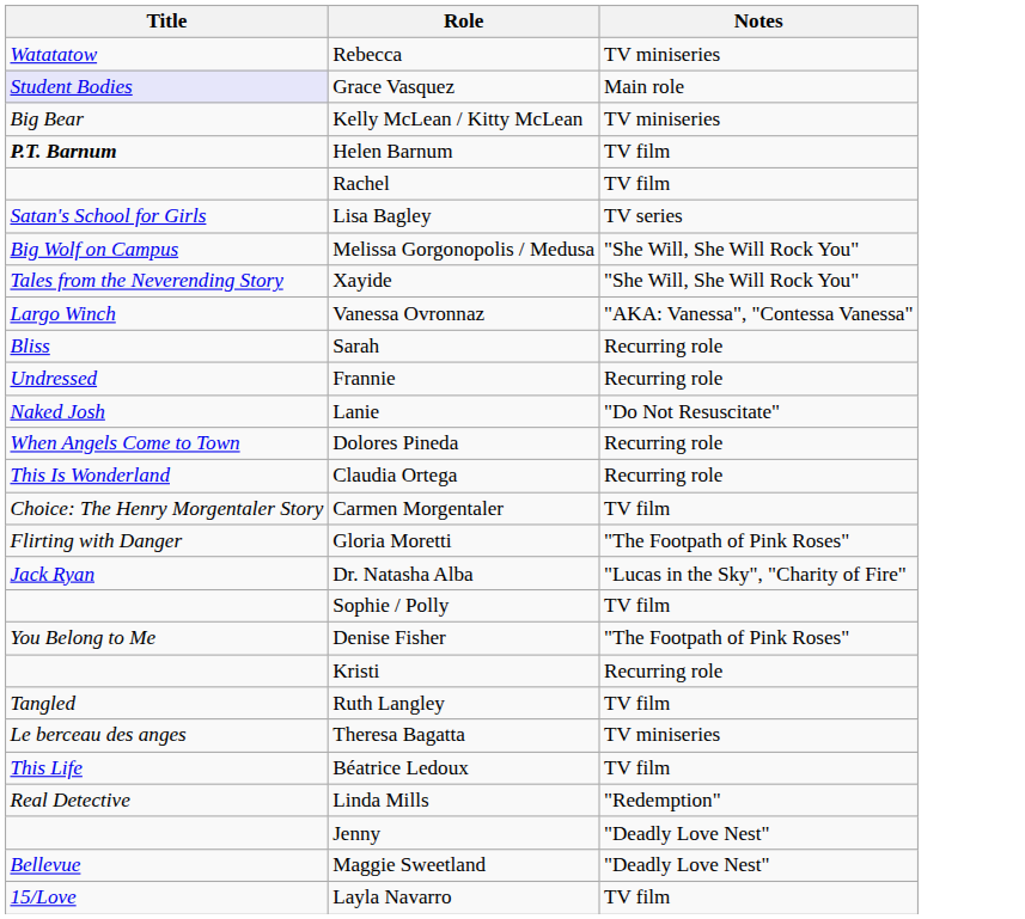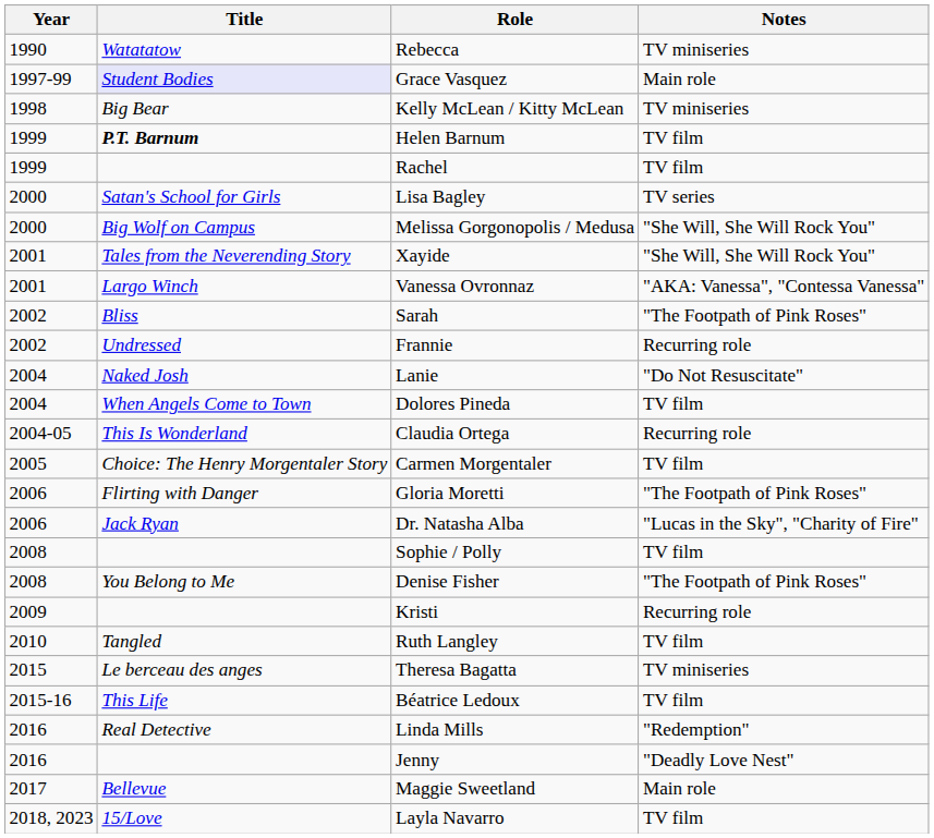+ column: Year | 1990 | 1997-99 | 1998 | 1999 | 1999 | 2000 | 2000 | 2001 | 2001 | 2002 | 2002 | 2004 | 2004 | 2004-05 | 2005 | 2006 | 2006 | 2008 | 2008 | 2009 | 2010 | 2015 | 2015-16 | 2016 | 2016 | 2017 | 2018, 2023
Sarah | Notes: Recurring role -> "The Footpath of Pink Roses"
Dolores Pineda | Notes: Recurring role -> TV film
Maggie Sweetland | Notes: "Deadly Love Nest" -> Main role
